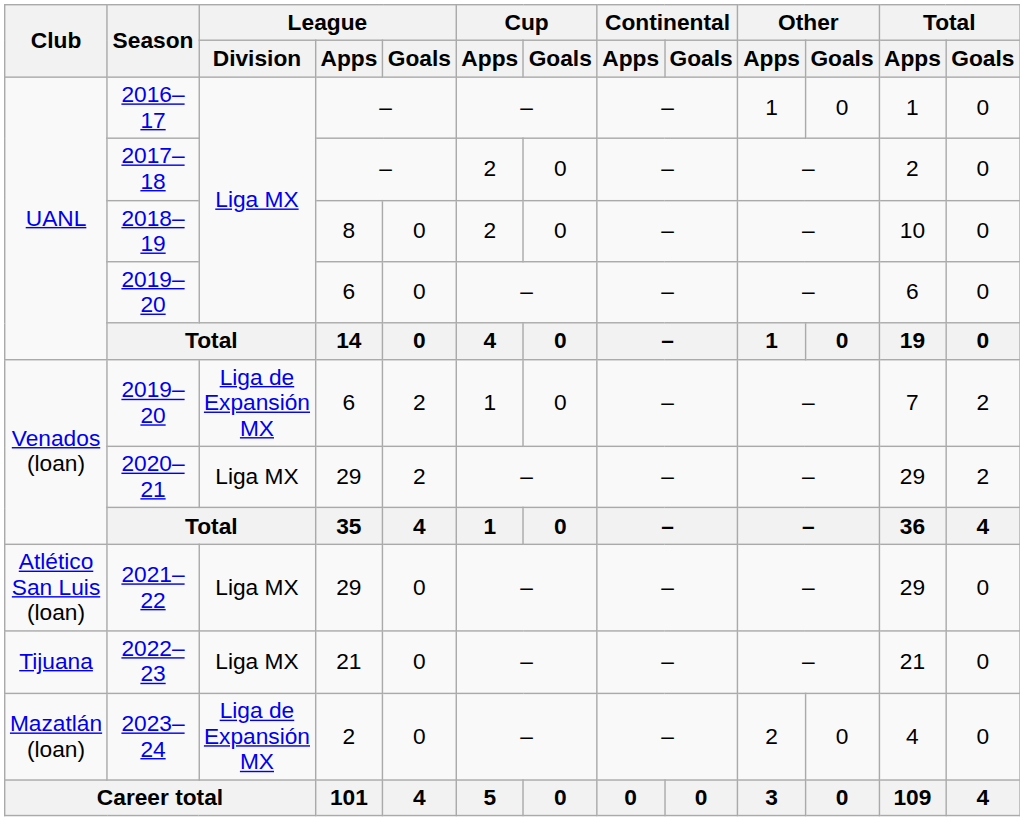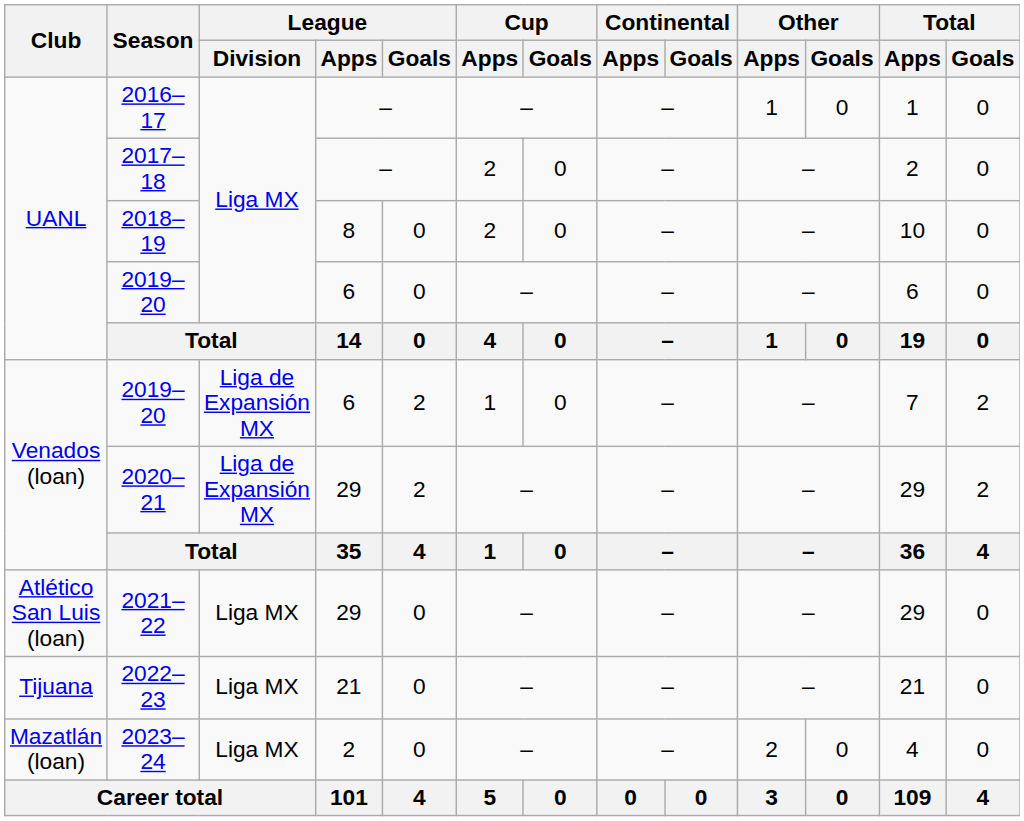2020–21 | League / Division: Liga MX -> Liga de Expansión MX
2023–24 | League / Division: Liga de Expansión MX -> Liga MX
